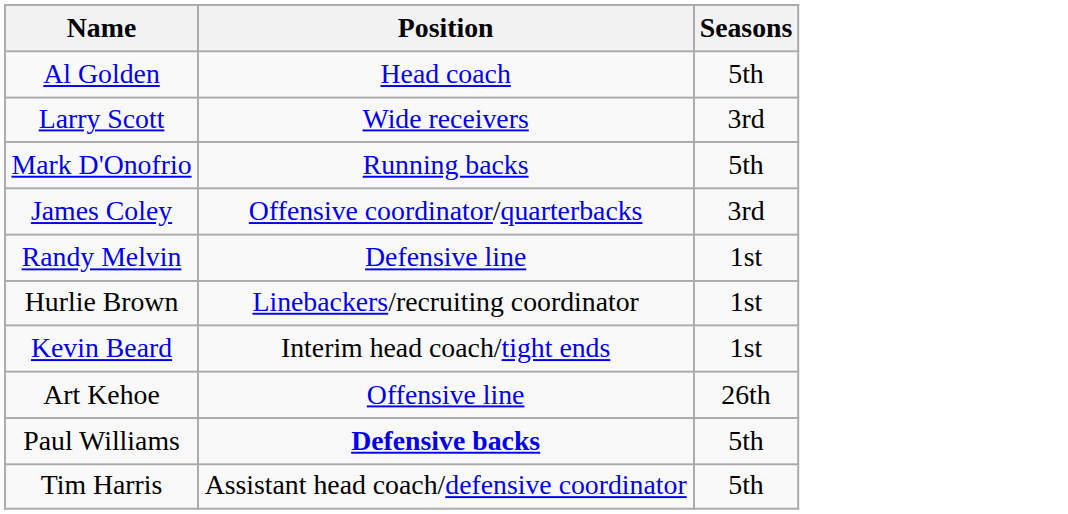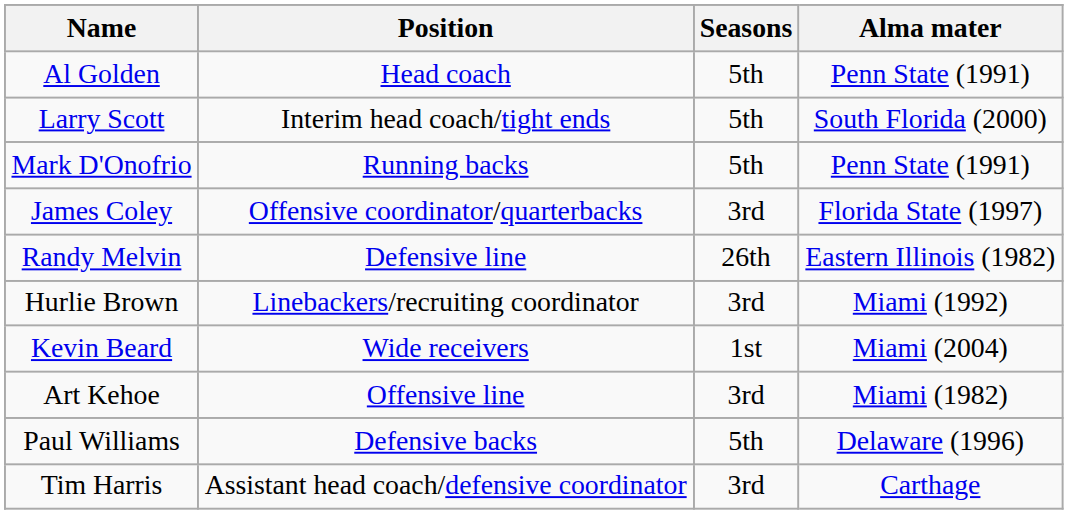+ column: Alma mater | Penn State (1991) | South Florida (2000) | Penn State (1991) | Florida State (1997) | Eastern Illinois (1982) | Miami (1992) | Miami (2004) | Miami (1982) | Delaware (1996) | Carthage
Larry Scott | Position: Wide receivers -> Interim head coach/tight ends
Larry Scott | Seasons: 3rd -> 5th
Randy Melvin | Seasons: 1st -> 26th
Hurlie Brown | Seasons: 1st -> 3rd
Kevin Beard | Position: Interim head coach/tight ends -> Wide receivers
Art Kehoe | Seasons: 26th -> 3rd
Paul Williams | Position: bold -> normal
Tim Harris | Seasons: 5th -> 3rd
